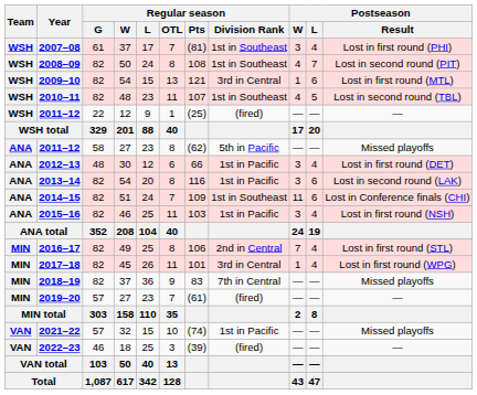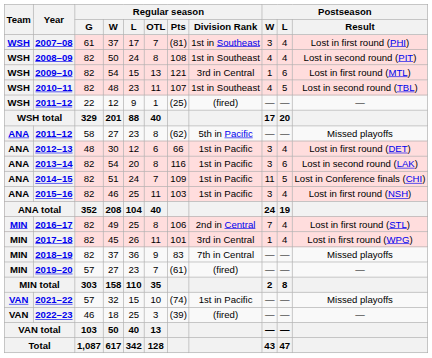2008–09 | Postseason / L: 7 -> 4
2014–15 | Regular season / Division Rank: 1st in Southeast -> 1st in Pacific
2014–15 | Postseason / L: 6 -> 5
